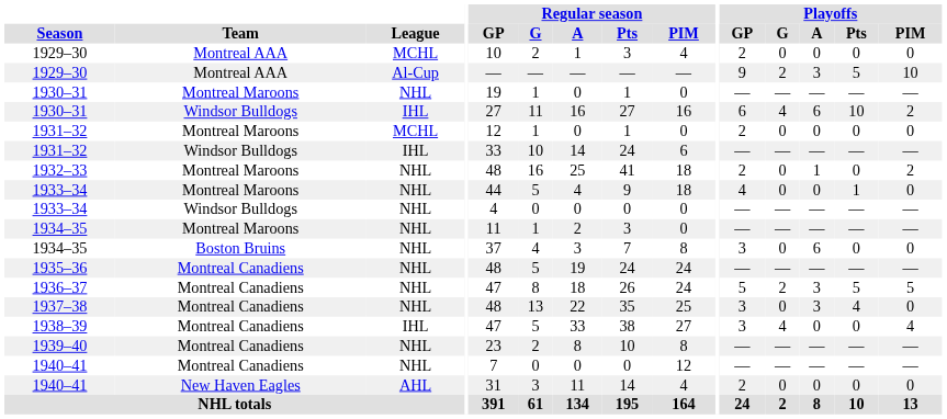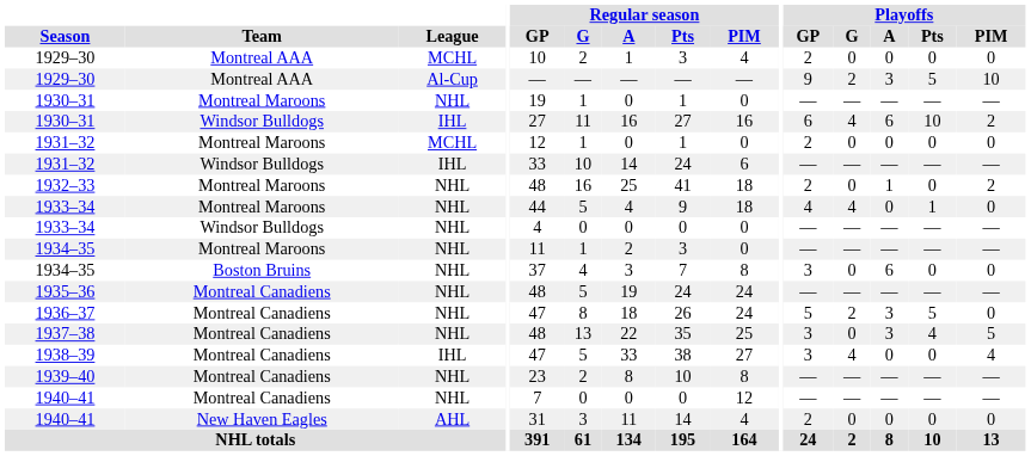1933–34 / Montreal Maroons | Playoffs / G: 0 -> 4
1936–37 | Playoffs / PIM: 5 -> 0
1937–38 | Playoffs / PIM: 0 -> 5
